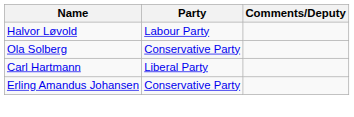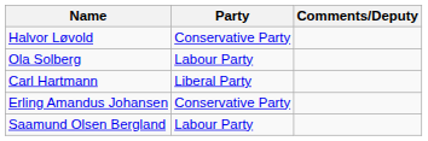Halvor Løvold | Party: Labour Party -> Conservative Party
Ola Solberg | Party: Conservative Party -> Labour Party
+ row: Saamund Olsen Bergland | Labour Party
